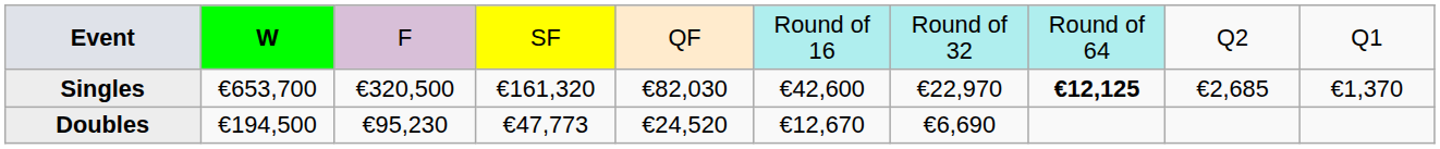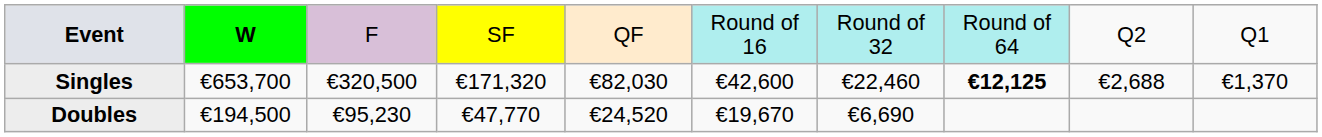Singles | column 4: €161,320 -> €171,320
Singles | column 7: €22,970 -> €22,460
Singles | column 9: €2,685 -> €2,688
Doubles | column 4: €47,773 -> €47,770
Doubles | column 6: €12,670 -> €19,670
